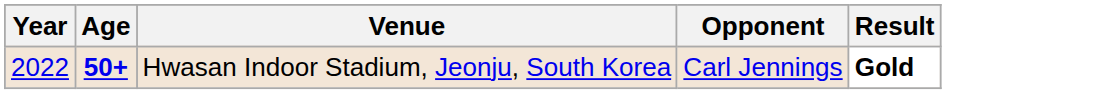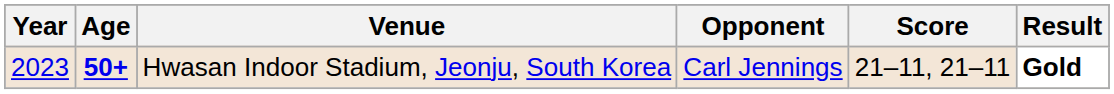+ column: Score | 21–11, 21–11
Hwasan Indoor Stadium, Jeonju, South Korea | Year: 2022 -> 2023
